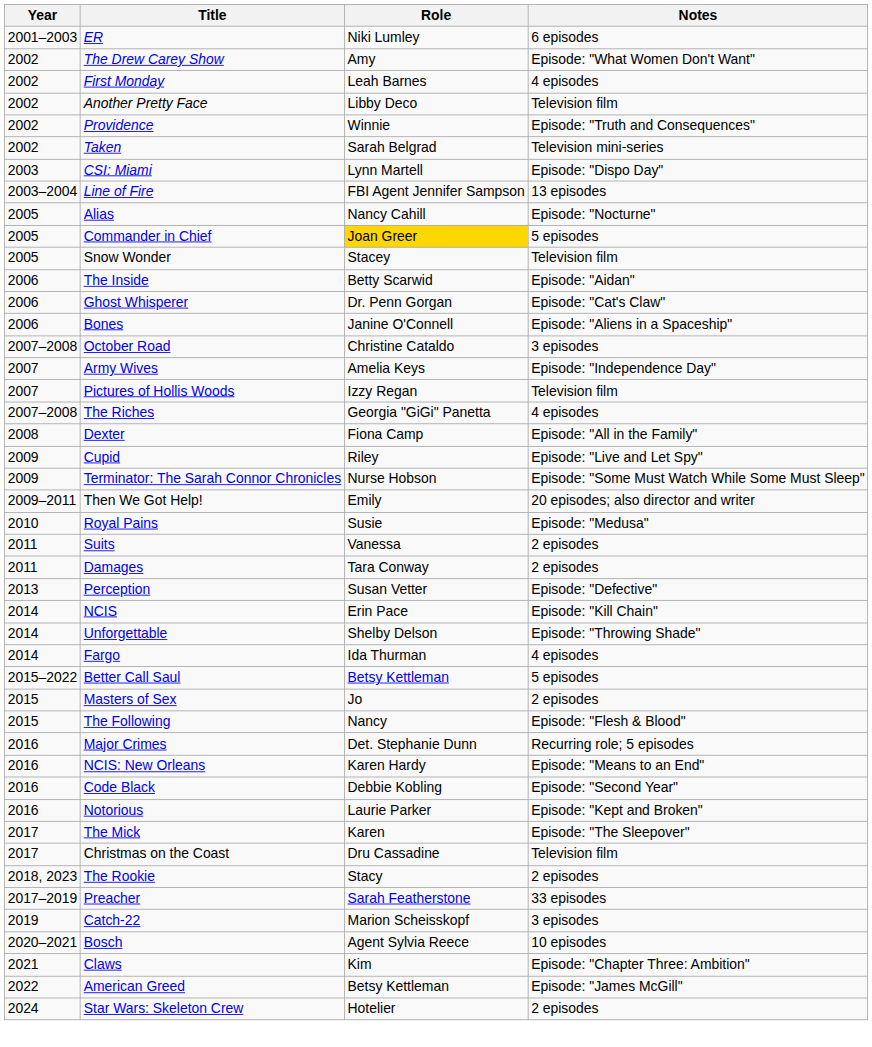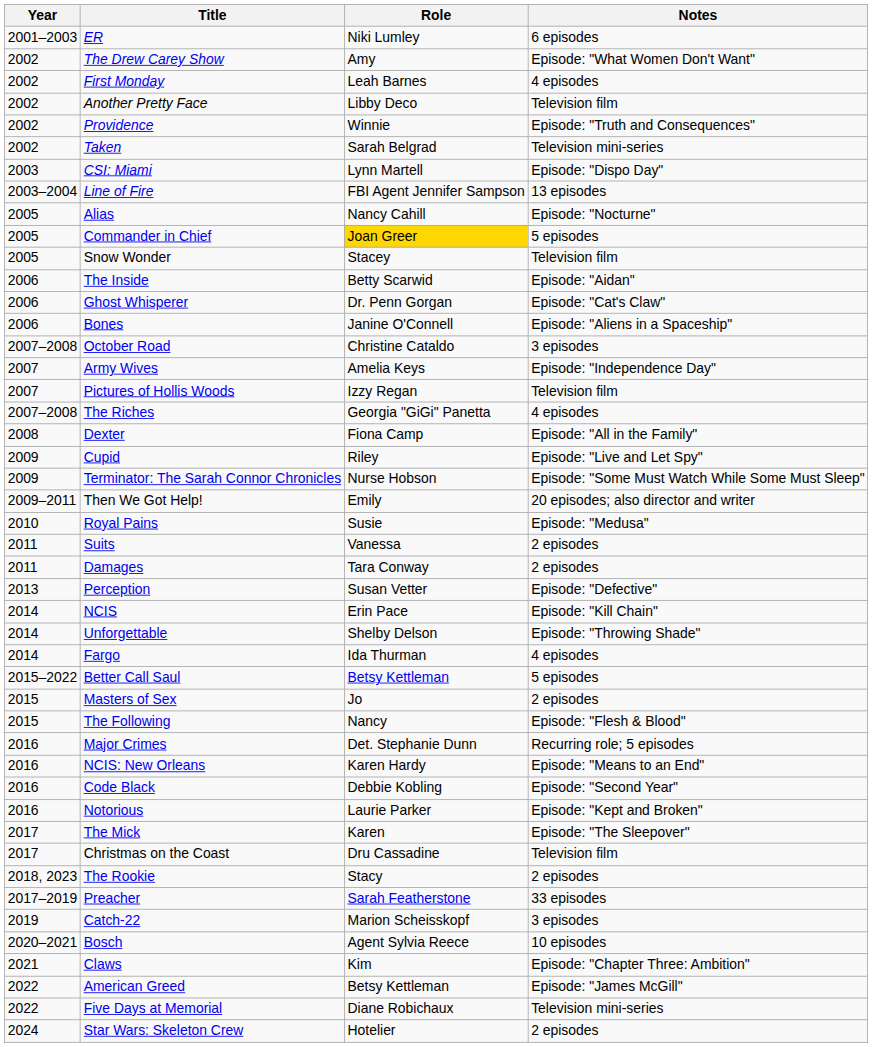+ row: 2022 | Five Days at Memorial | Diane Robichaux | Television mini-series
